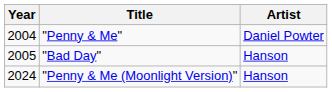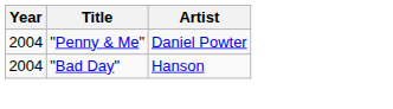"Bad Day" | Year: 2005 -> 2004
- row: 2024 | "Penny & Me (Moonlight Version)" | Hanson
